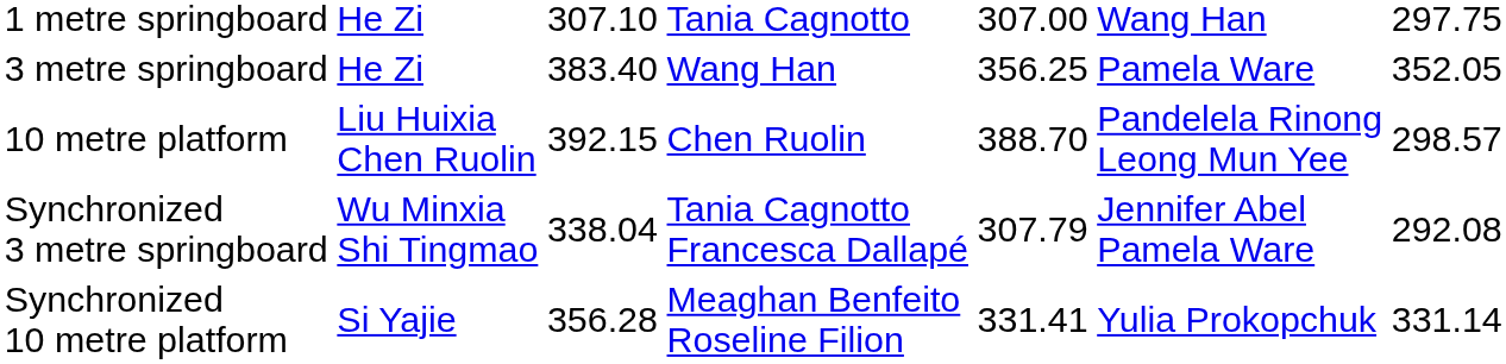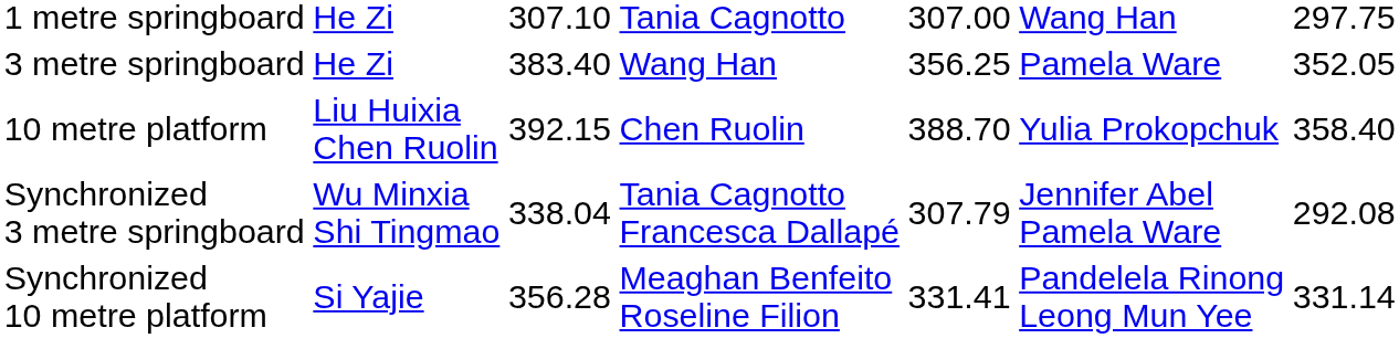10 metre platform | column 6: Pandelela Rinong Leong Mun Yee -> Yulia Prokopchuk
10 metre platform | column 7: 298.57 -> 358.40
Synchronized 10 metre platform | column 6: Yulia Prokopchuk -> Pandelela Rinong Leong Mun Yee
